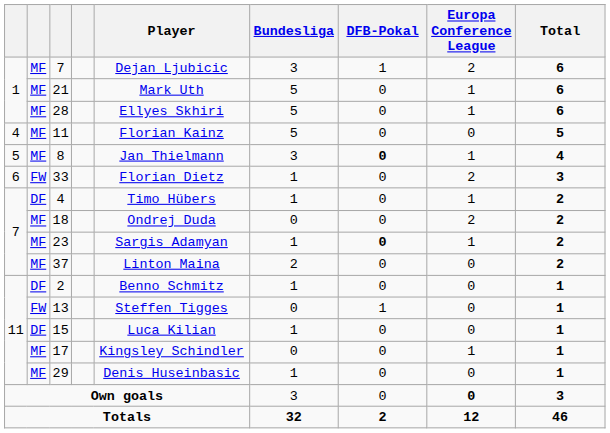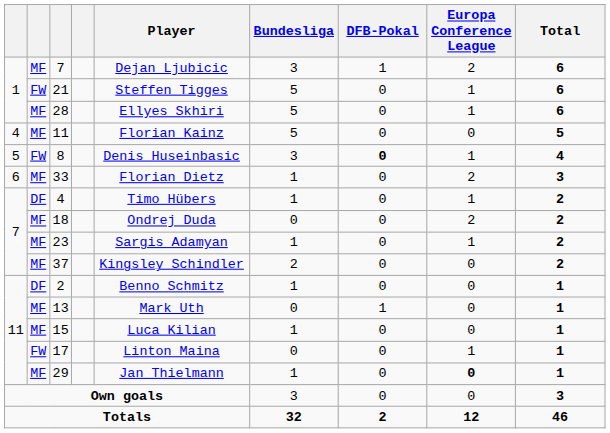21 | column 2: MF -> FW
21 | Player: Mark Uth -> Steffen Tigges
8 | column 2: MF -> FW
8 | Player: Jan Thielmann -> Denis Huseinbasic
33 | column 2: FW -> MF
23 | DFB-Pokal: bold -> normal
37 | Player: Linton Maina -> Kingsley Schindler
13 | column 2: FW -> MF
13 | Player: Steffen Tigges -> Mark Uth
15 | column 2: DF -> MF
17 | column 2: MF -> FW
17 | Player: Kingsley Schindler -> Linton Maina
29 | Player: Denis Huseinbasic -> Jan Thielmann
29 | Europa Conference League: normal -> bold
Own goals | Europa Conference League: bold -> normal
